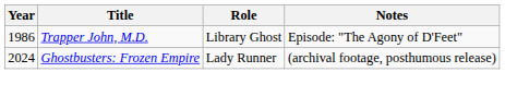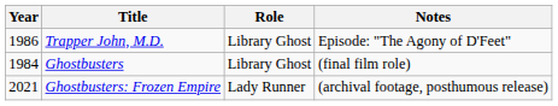+ row: 1984 | Ghostbusters | Library Ghost | (final film role)
Ghostbusters: Frozen Empire | Year: 2024 -> 2021
